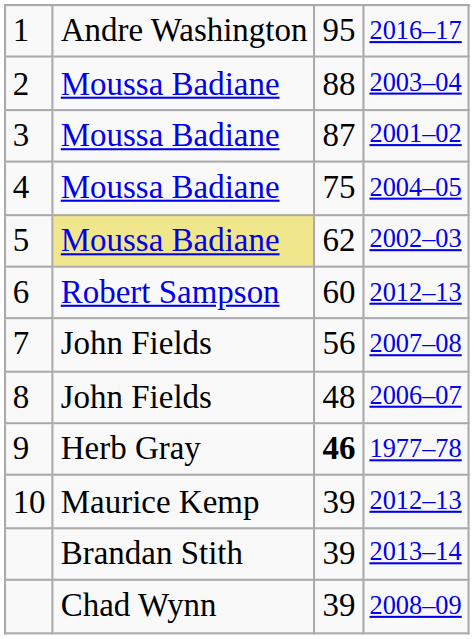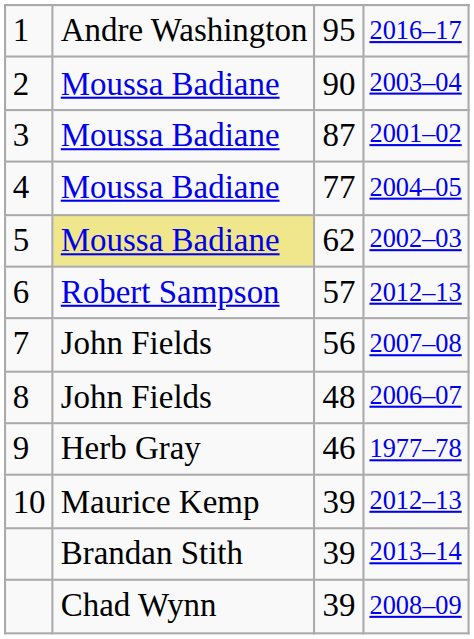2 | column 3: 88 -> 90
4 | column 3: 75 -> 77
6 | column 3: 60 -> 57
9 | column 3: bold -> normal
